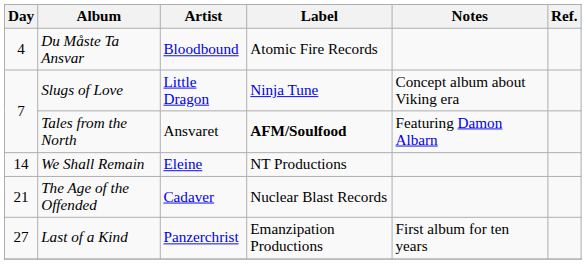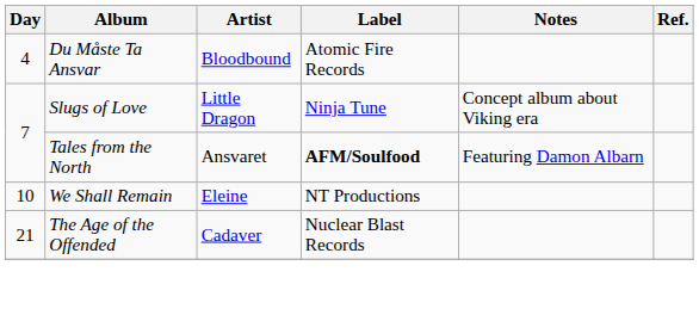We Shall Remain | Day: 14 -> 10
- row: 27 | Last of a Kind | Panzerchrist | Emanzipation Productions | First album for ten years
